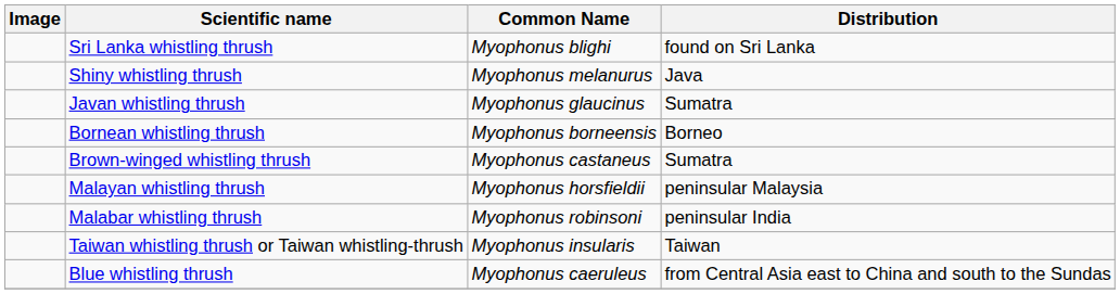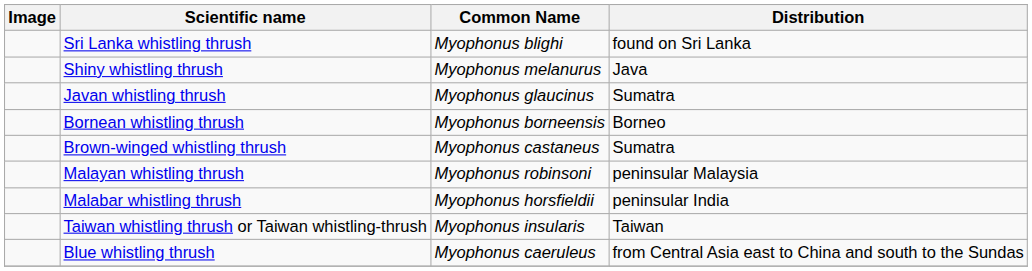Malayan whistling thrush | Common Name: Myophonus horsfieldii -> Myophonus robinsoni
Malabar whistling thrush | Common Name: Myophonus robinsoni -> Myophonus horsfieldii
